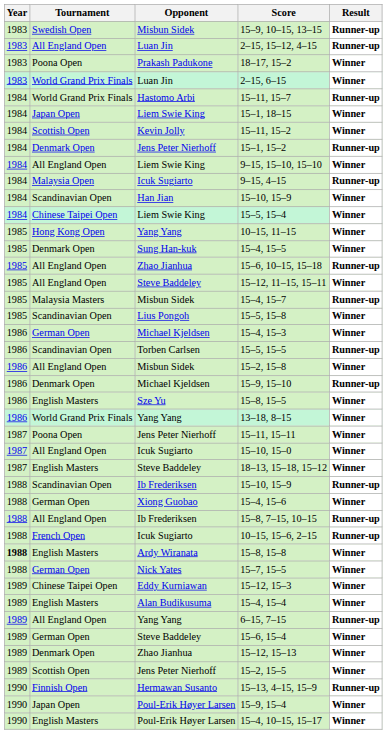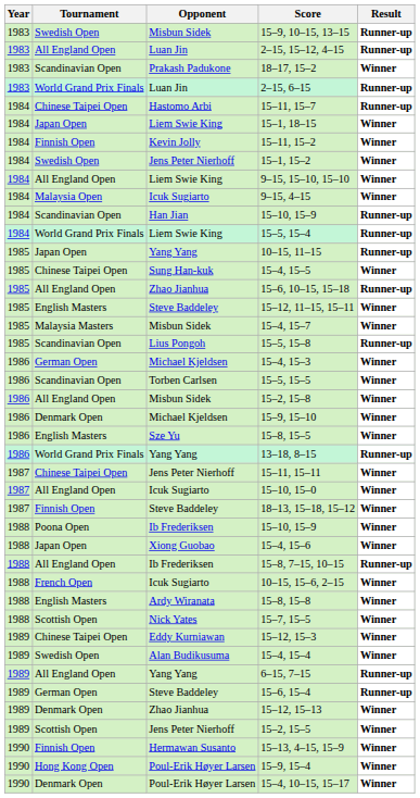18–17, 15–2 | Tournament: Poona Open -> Scandinavian Open
2–15, 6–15 | Result: Winner -> Runner-up
15–11, 15–7 | Tournament: World Grand Prix Finals -> Chinese Taipei Open
15–11, 15–2 | Tournament: Scottish Open -> Finnish Open
15–1, 15–2 | Tournament: Denmark Open -> Swedish Open
15–1, 15–2 | Result: Runner-up -> Winner
9–15, 4–15 | Result: Runner-up -> Winner
Han Jian / 15–10, 15–9 | Result: Winner -> Runner-up
15–5, 15–4 | Tournament: Chinese Taipei Open -> World Grand Prix Finals
15–5, 15–4 | Result: Winner -> Runner-up
10–15, 11–15 | Tournament: Hong Kong Open -> Japan Open
10–15, 11–15 | Result: Winner -> Runner-up
15–4, 15–5 | Tournament: Denmark Open -> Chinese Taipei Open
15–12, 11–15, 15–11 | Tournament: All England Open -> English Masters
15–4, 15–7 | Result: Runner-up -> Winner
15–5, 15–8 | Result: Winner -> Runner-up
15–5, 15–5 | Result: Runner-up -> Winner
15–9, 15–10 | Result: Runner-up -> Winner
13–18, 8–15 | Result: Winner -> Runner-up
15–11, 15–11 | Tournament: Poona Open -> Chinese Taipei Open
18–13, 15–18, 15–12 | Tournament: English Masters -> Finnish Open
Ib Frederiksen / 15–10, 15–9 | Tournament: Scandinavian Open -> Poona Open
Ib Frederiksen / 15–10, 15–9 | Result: Runner-up -> Winner
15–4, 15–6 | Tournament: German Open -> Japan Open
10–15, 15–6, 2–15 | Result: Runner-up -> Winner
15–8, 15–8 | Year: bold -> normal
15–7, 15–5 | Tournament: German Open -> Scottish Open
15–4, 15–4 | Tournament: English Masters -> Swedish Open
15–6, 15–4 | Result: Winner -> Runner-up
15–13, 4–15, 15–9 | Result: Runner-up -> Winner
15–9, 15–4 | Tournament: Japan Open -> Hong Kong Open
15–4, 10–15, 15–17 | Tournament: English Masters -> Denmark Open
